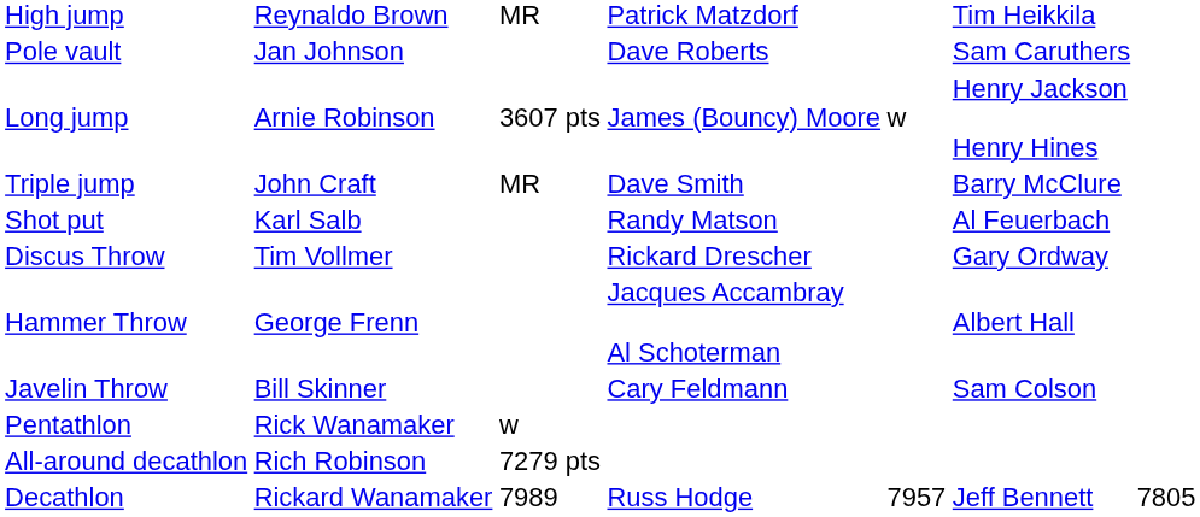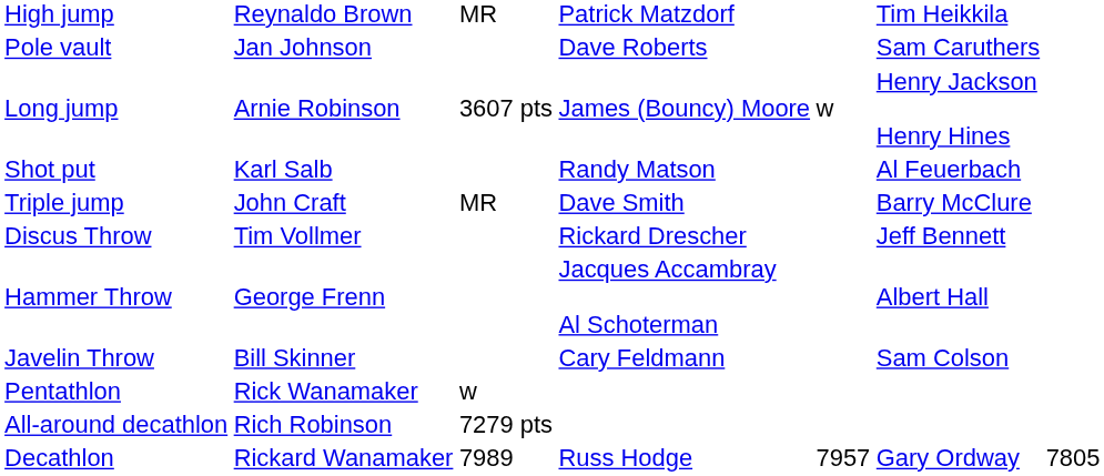rows swapped: Triple jump <-> Shot put
Discus Throw | column 6: Gary Ordway -> Jeff Bennett
Decathlon | column 6: Jeff Bennett -> Gary Ordway
